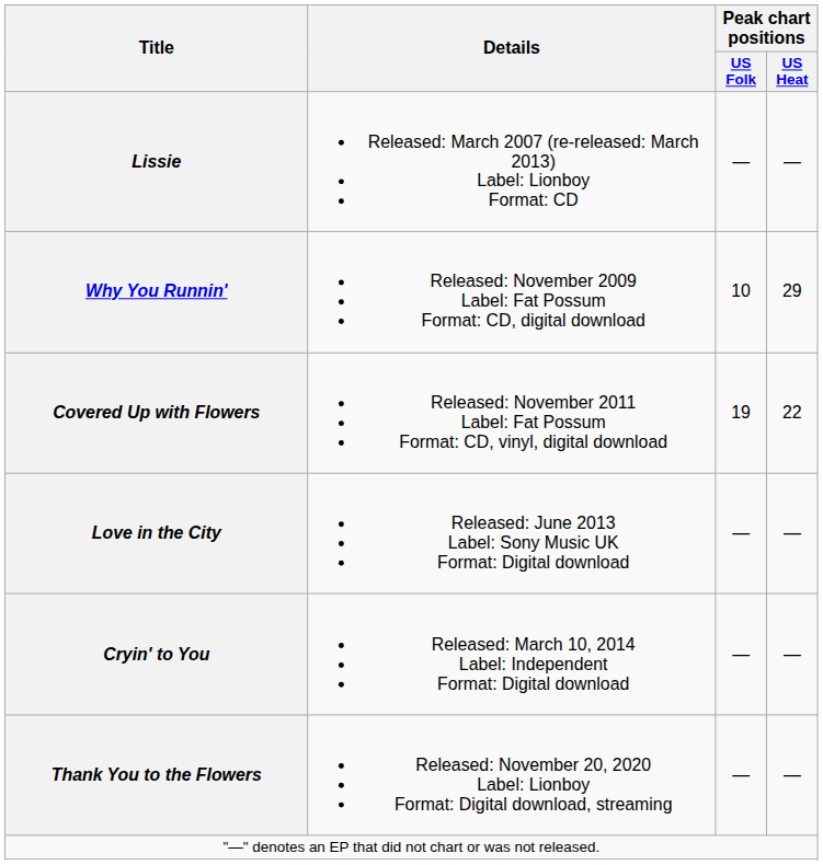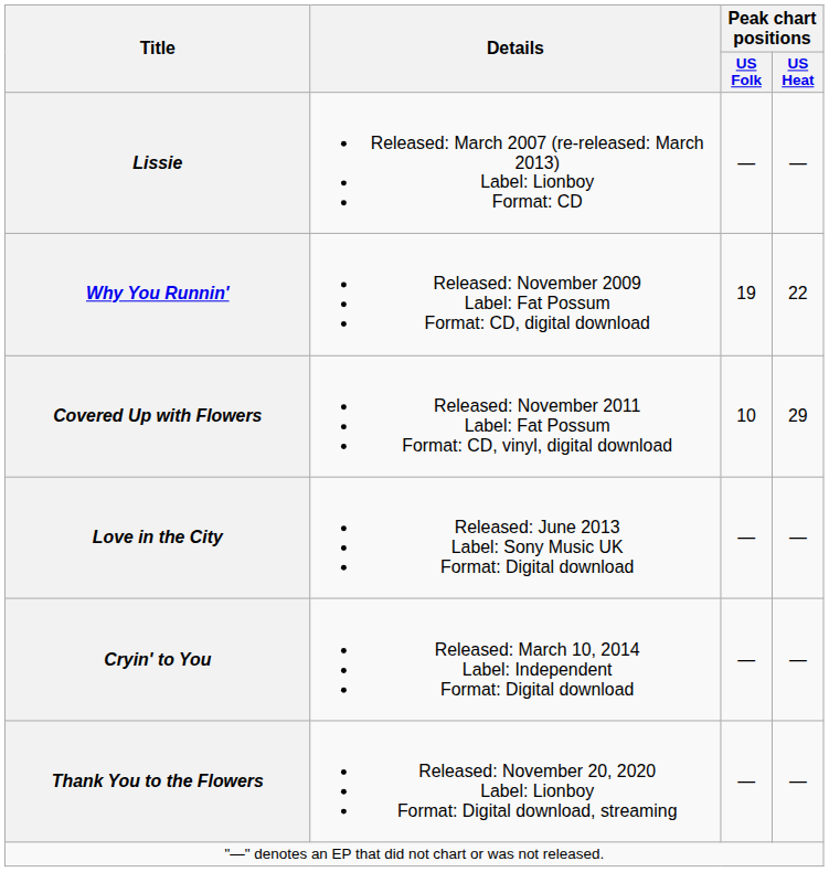Why You Runnin' | Peak chart positions / US Folk: 10 -> 19
Why You Runnin' | Peak chart positions / US Heat: 29 -> 22
Covered Up with Flowers | Peak chart positions / US Folk: 19 -> 10
Covered Up with Flowers | Peak chart positions / US Heat: 22 -> 29
